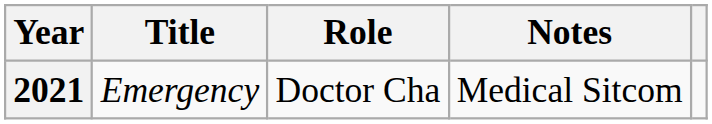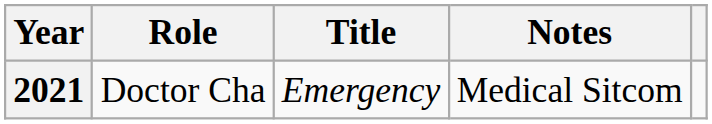columns swapped: Title <-> Role
